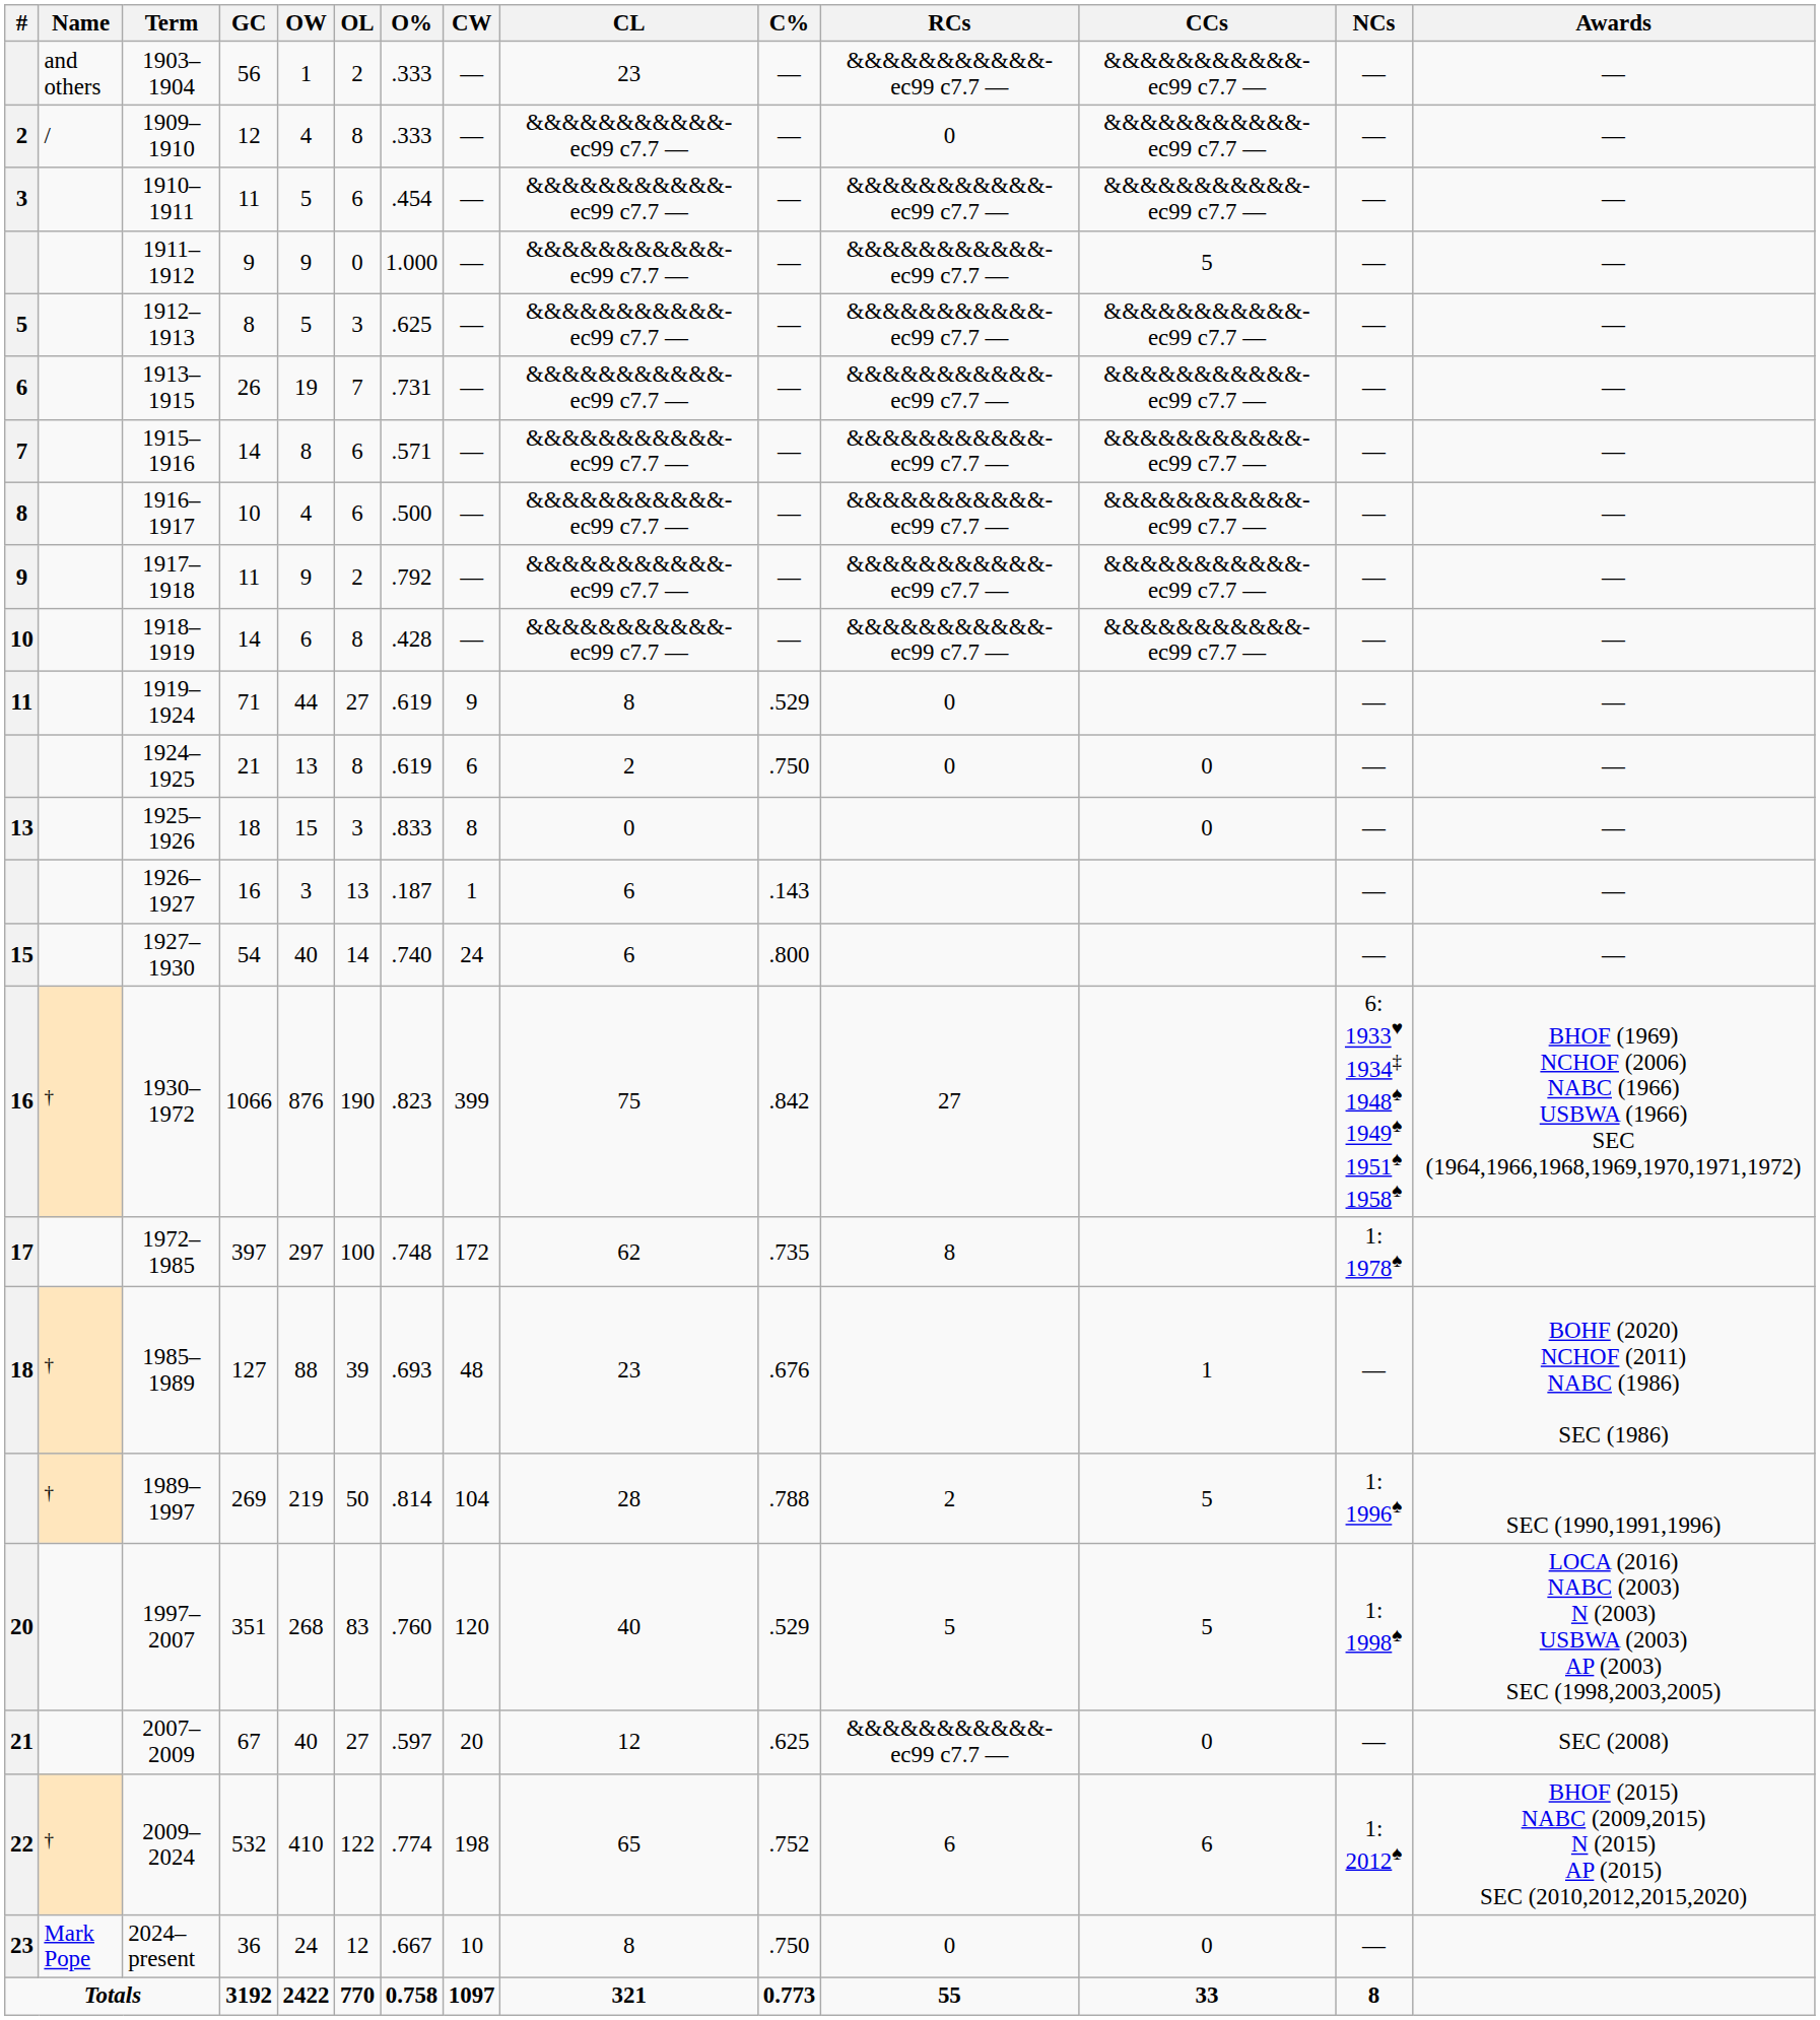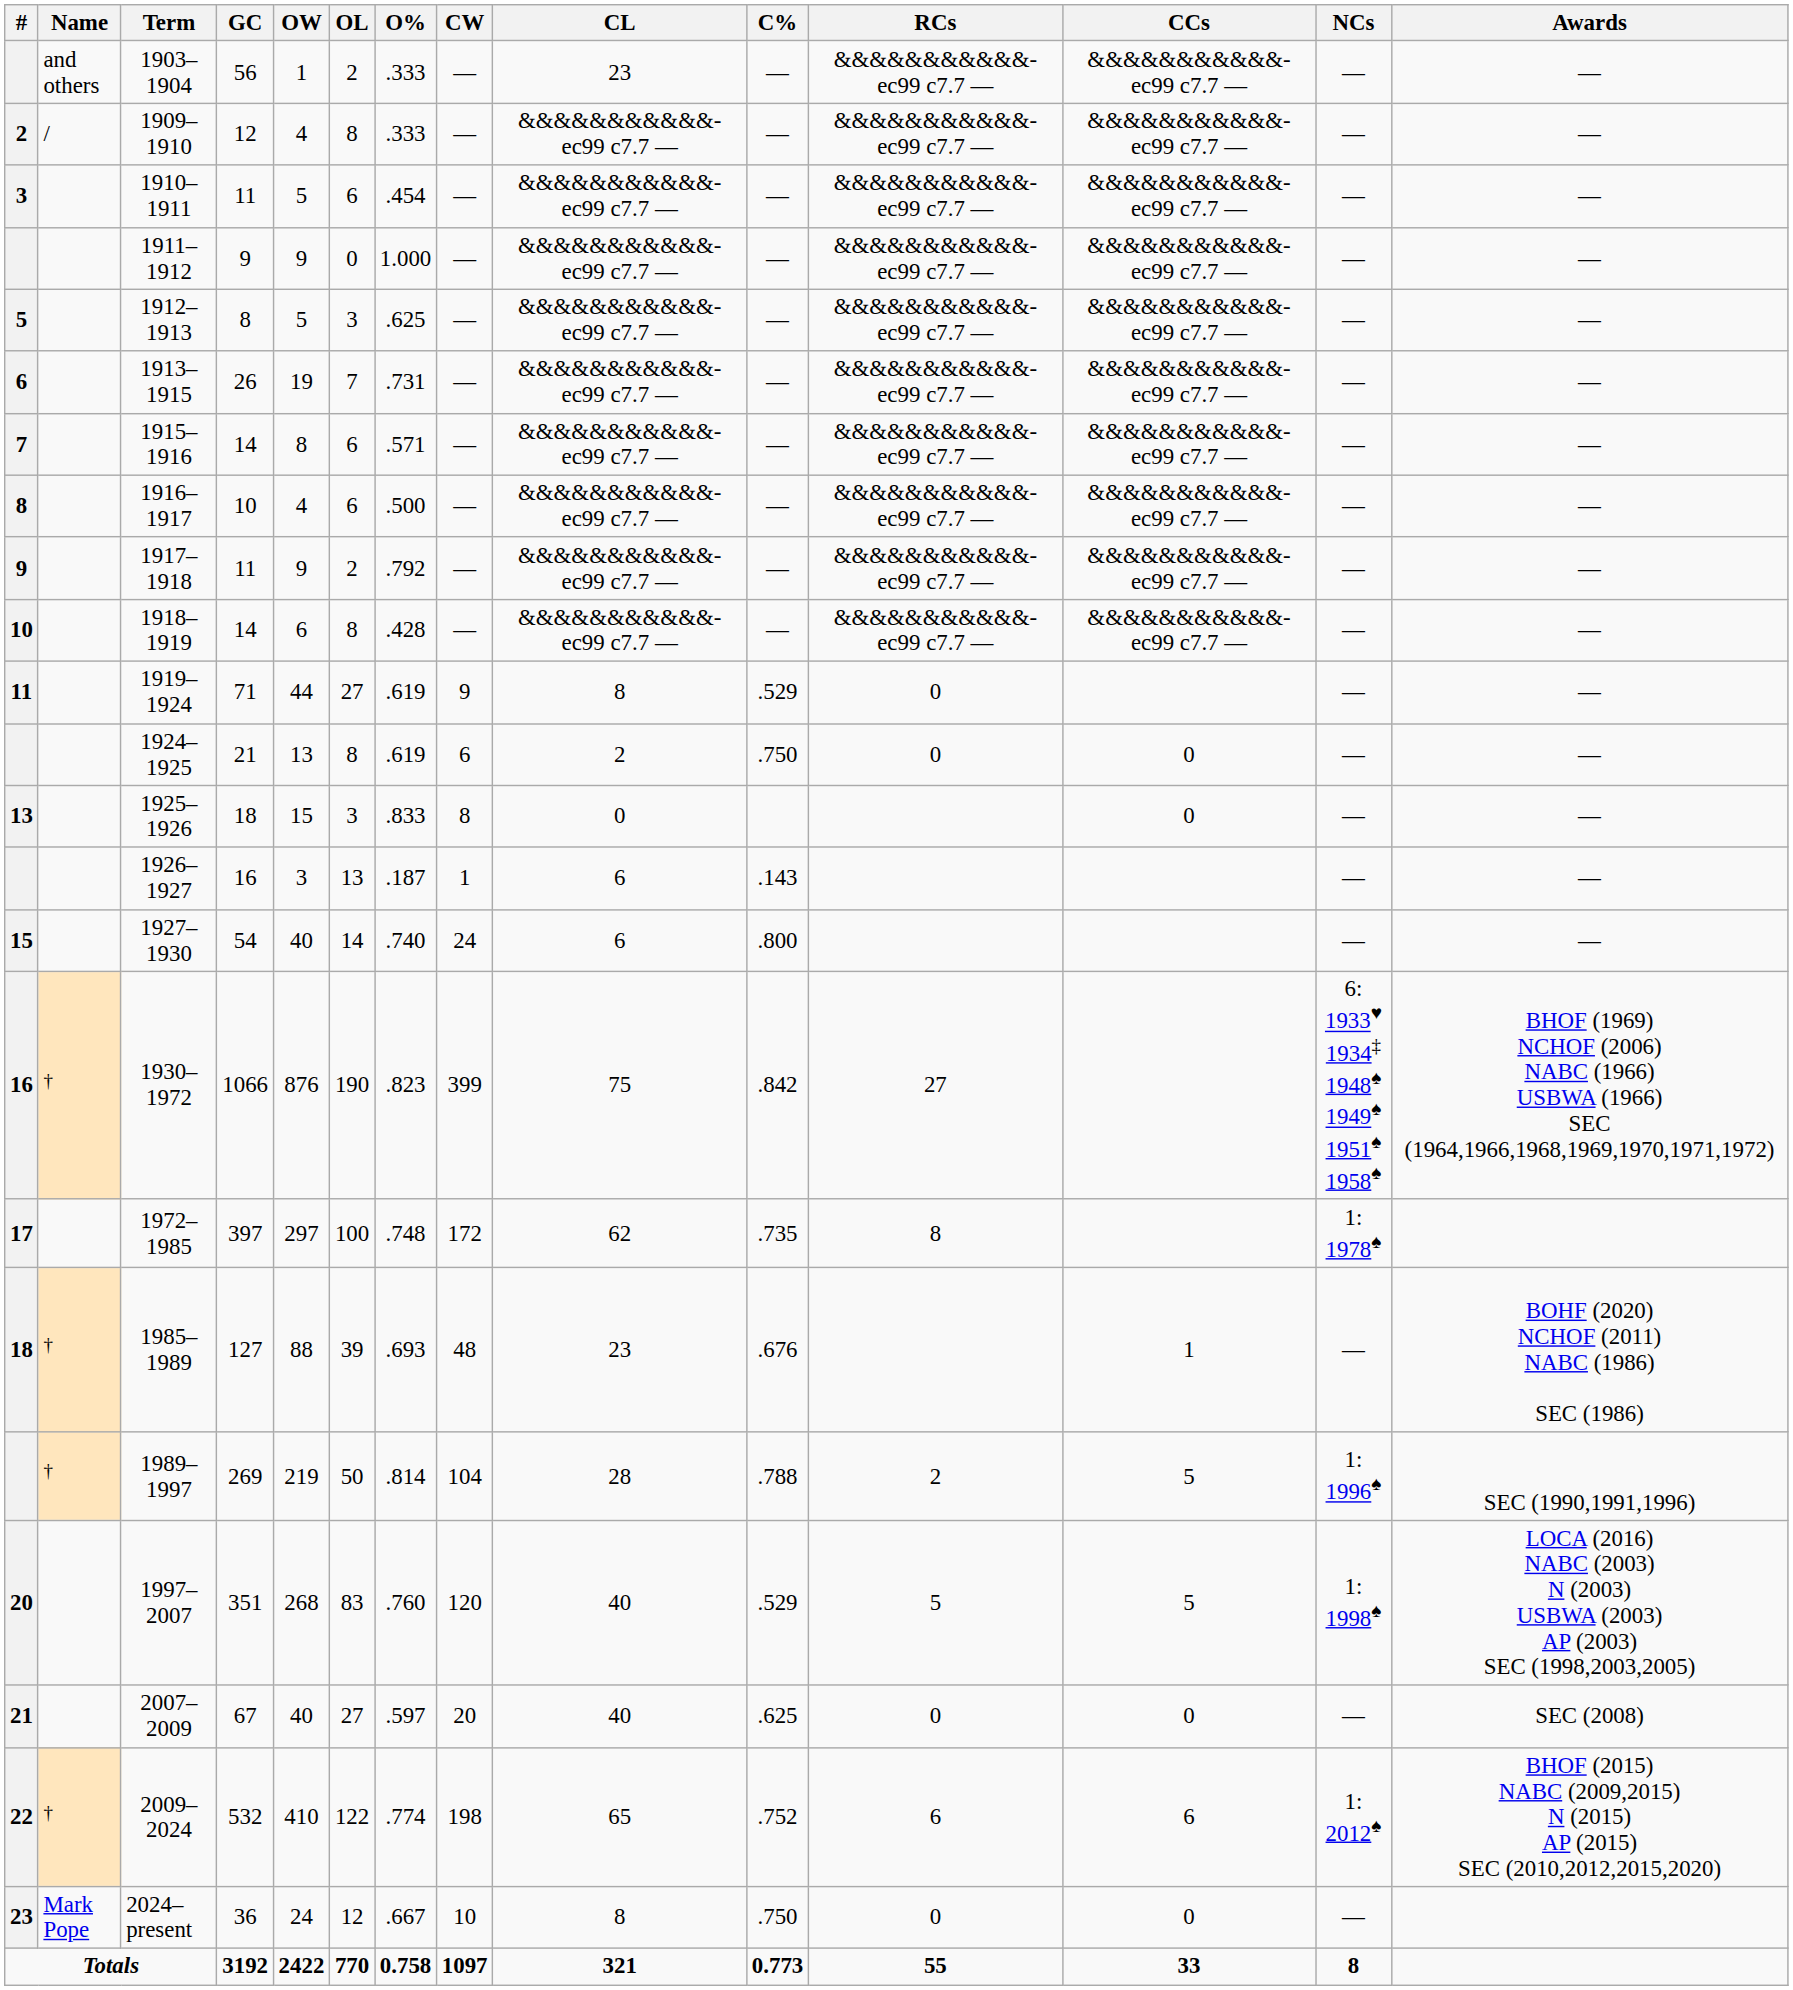1909–1910 | RCs: 0 -> &&&&&&&&&&&-ec99 c7.7 —
1911–1912 | CCs: 5 -> &&&&&&&&&&&-ec99 c7.7 —
2007–2009 | CL: 12 -> 40
2007–2009 | RCs: &&&&&&&&&&&-ec99 c7.7 — -> 0
